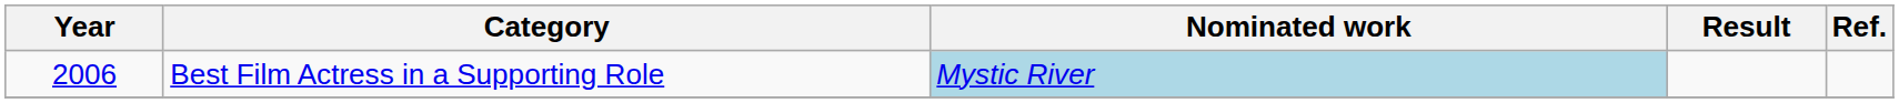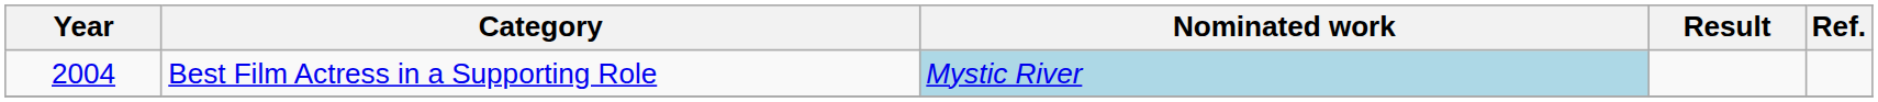Best Film Actress in a Supporting Role | Year: 2006 -> 2004
